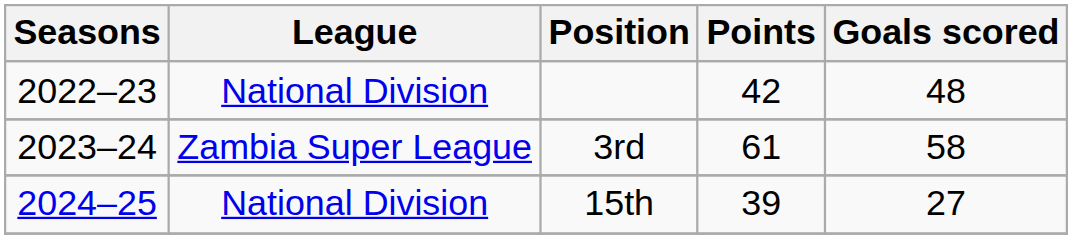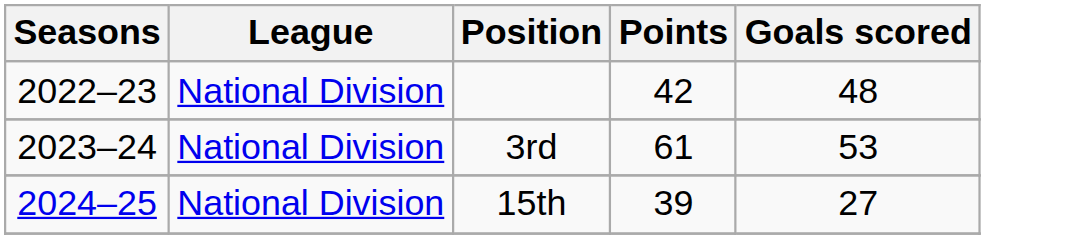3rd | League: Zambia Super League -> National Division
3rd | Goals scored: 58 -> 53
